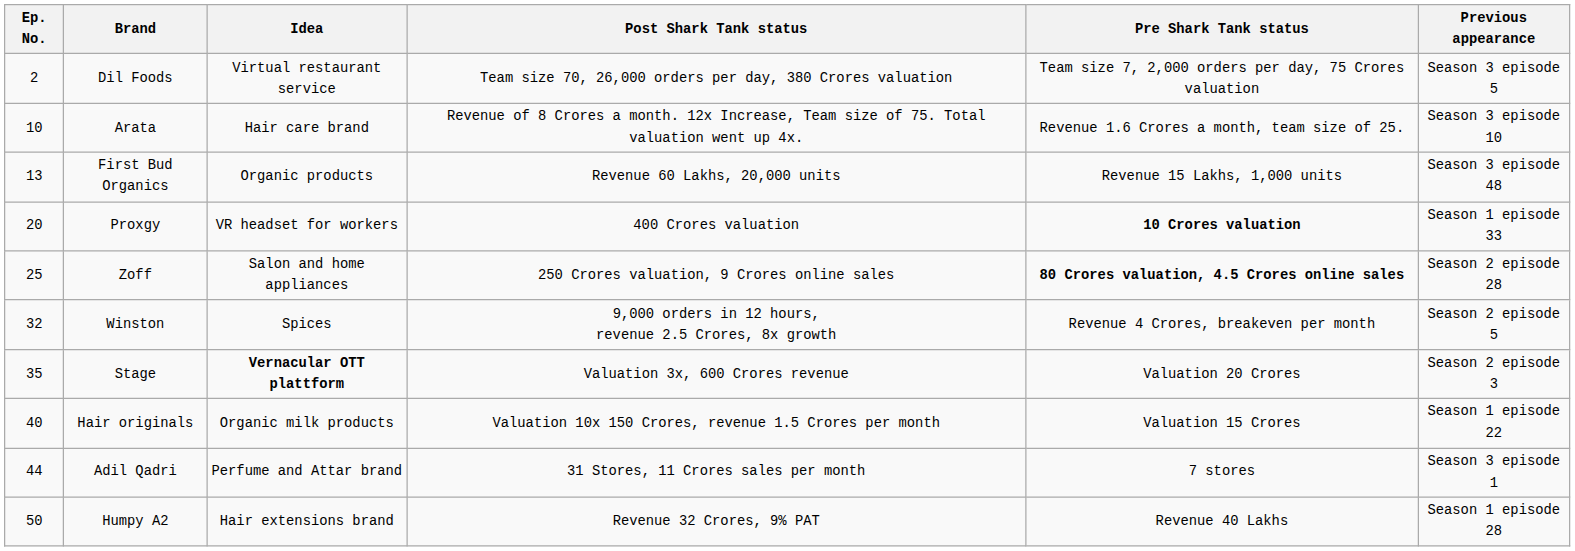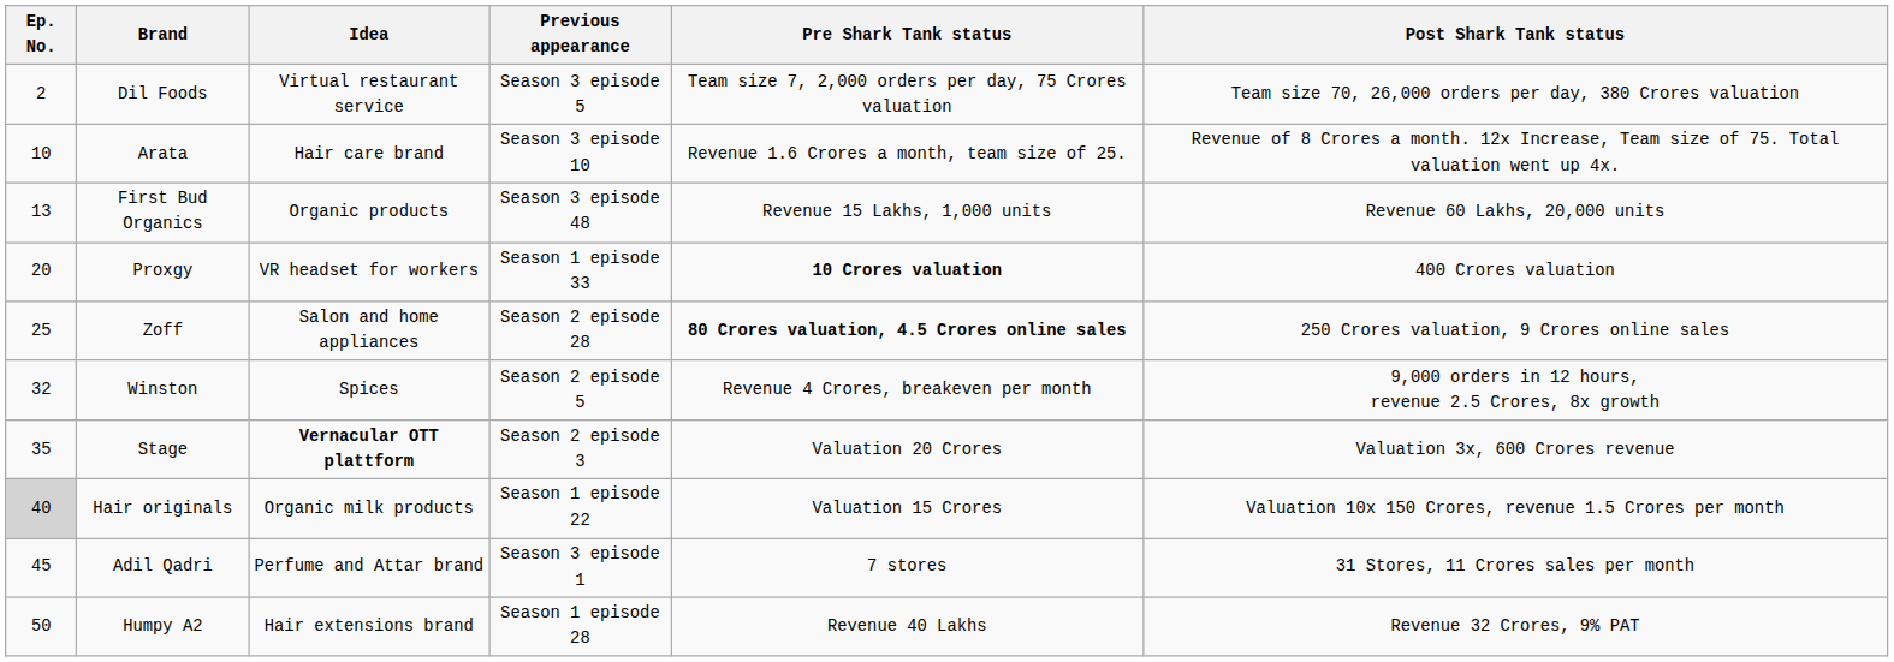columns swapped: Previous appearance <-> Post Shark Tank status
Hair originals | Ep. No.: no background -> lightgrey background
Adil Qadri | Ep. No.: 44 -> 45
